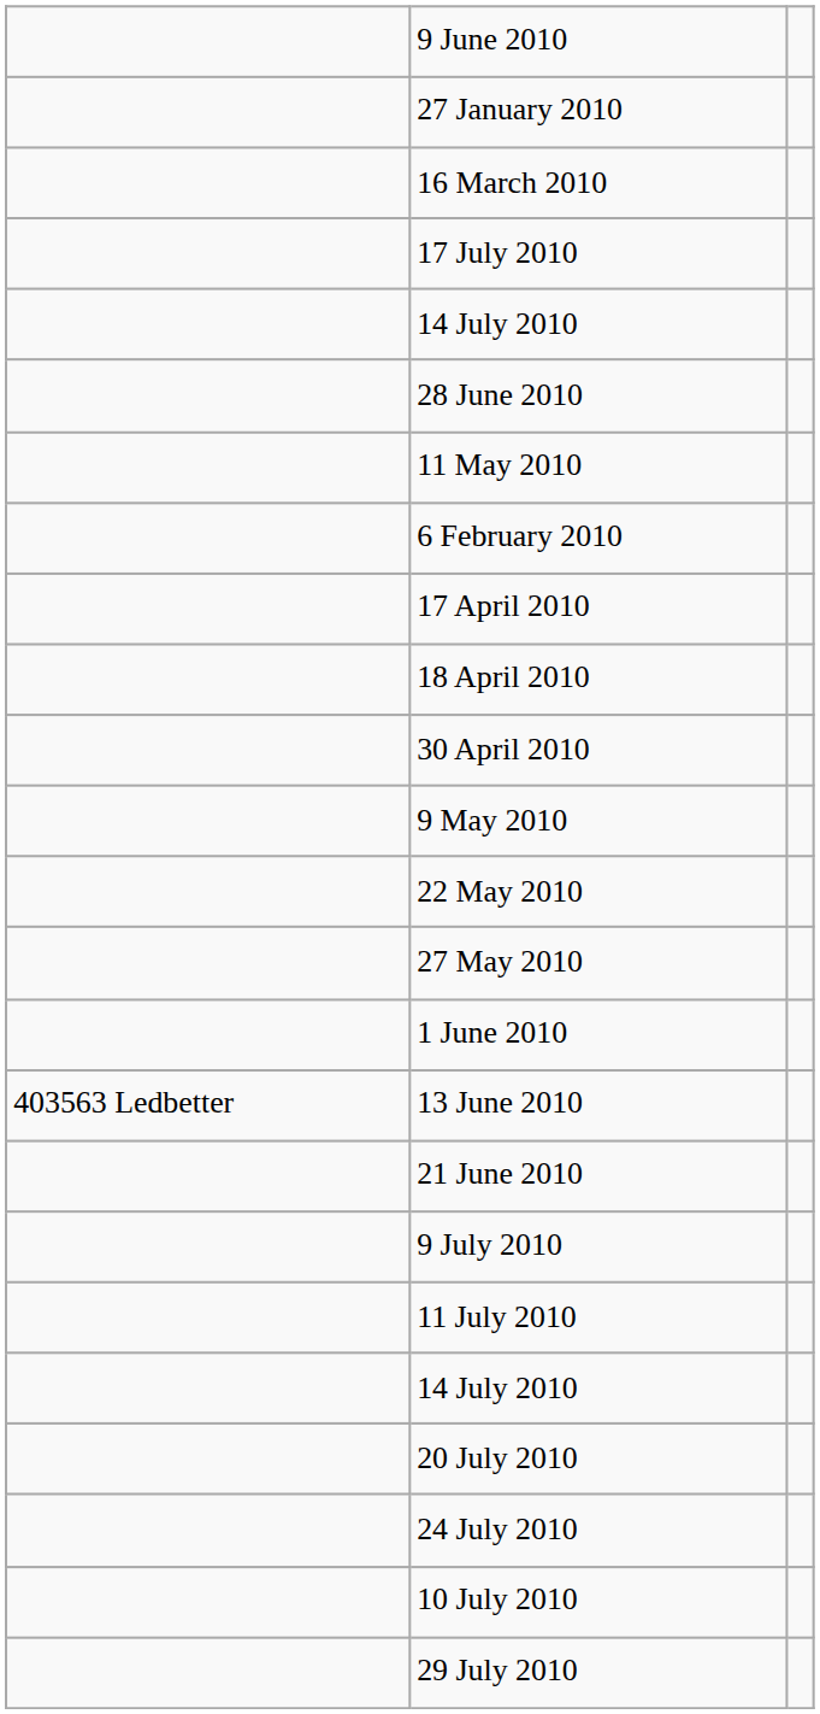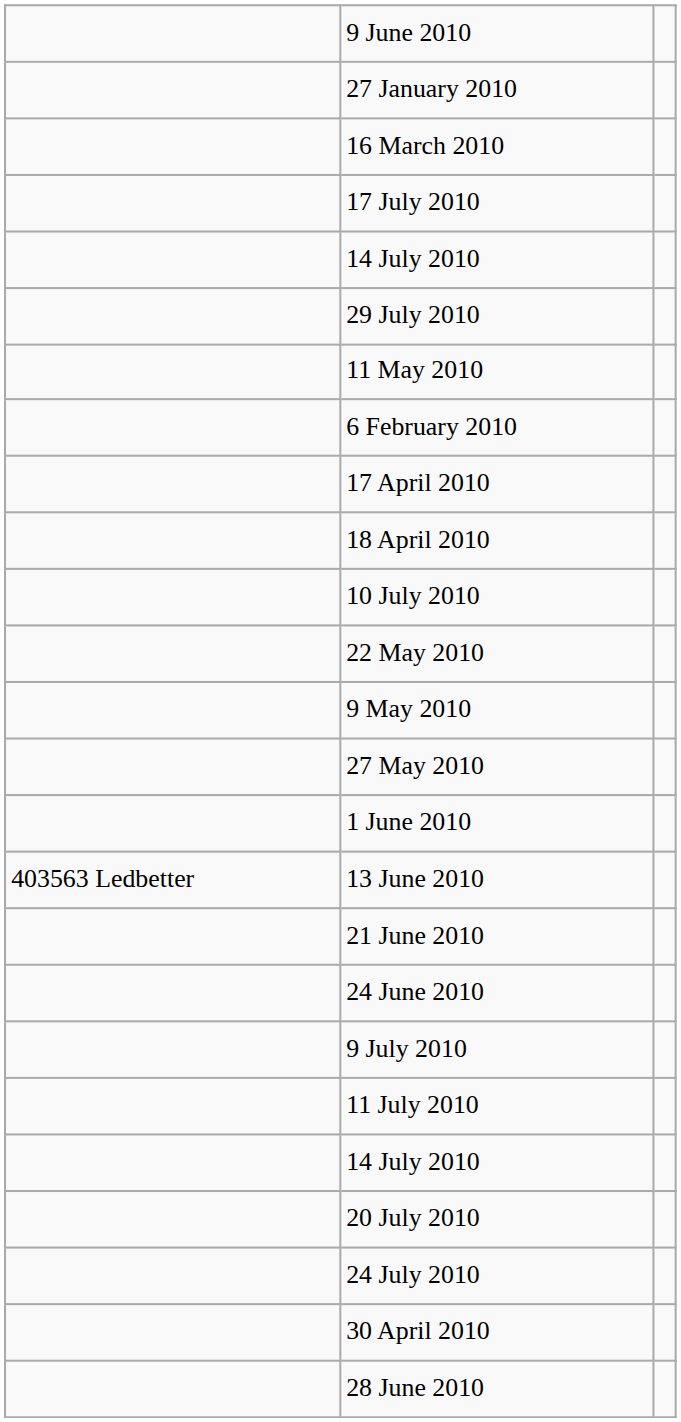rows swapped: 29 July 2010 <-> 28 June 2010
rows swapped: 30 April 2010 <-> 10 July 2010
rows swapped: 9 May 2010 <-> 22 May 2010
+ row: 24 June 2010
